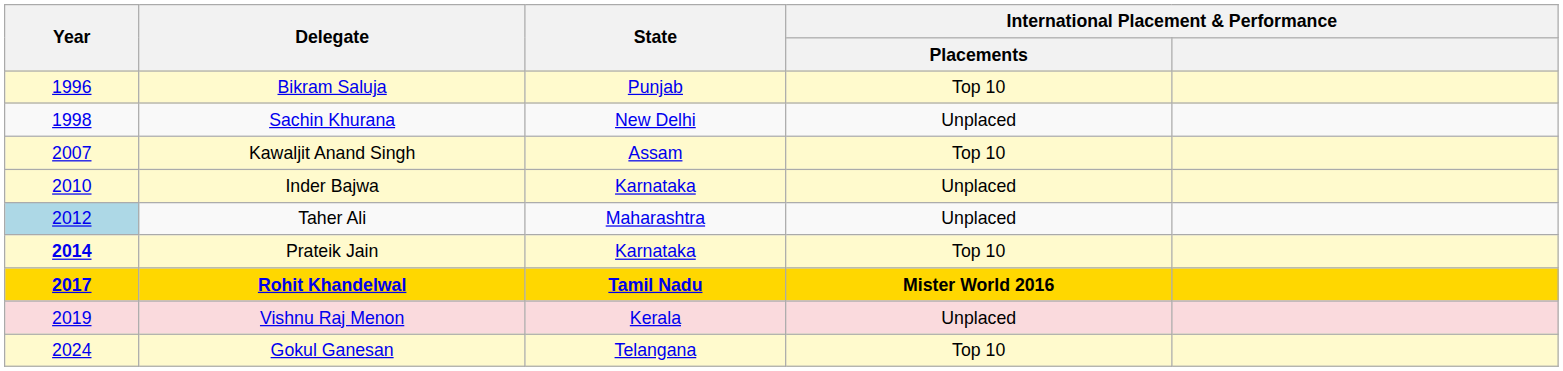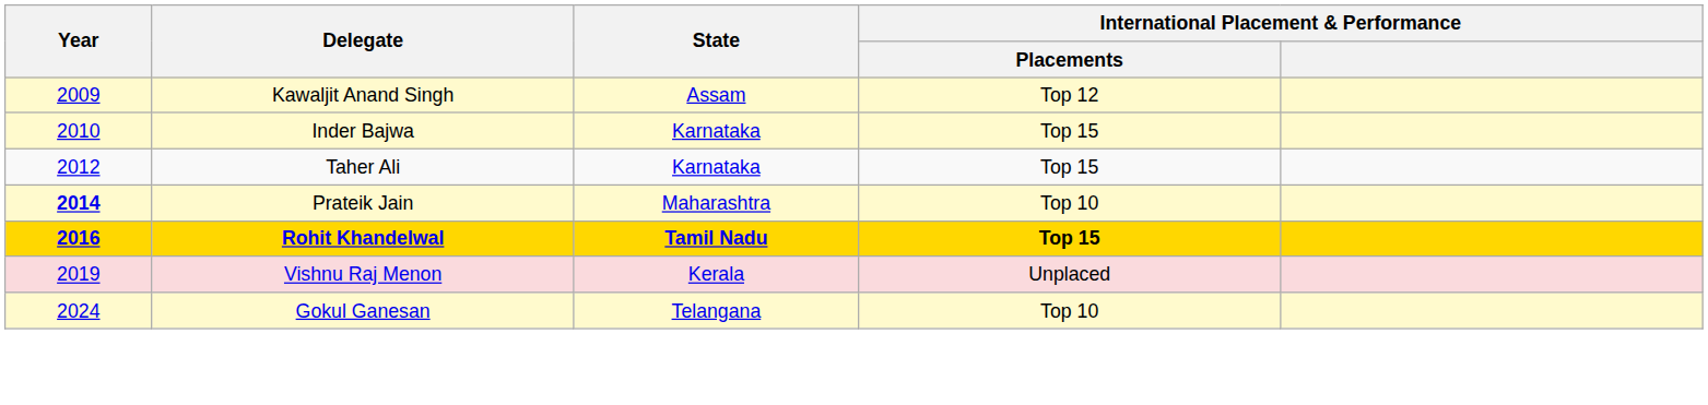- row: 1996 | Bikram Saluja | Punjab | Top 10
- row: 1998 | Sachin Khurana | New Delhi | Unplaced
Kawaljit Anand Singh | Year: 2007 -> 2009
Kawaljit Anand Singh | International Placement & Performance / Placements: Top 10 -> Top 12
Inder Bajwa | International Placement & Performance / Placements: Unplaced -> Top 15
Taher Ali | Year: lightblue background -> no background
Taher Ali | State: Maharashtra -> Karnataka
Taher Ali | International Placement & Performance / Placements: Unplaced -> Top 15
Prateik Jain | State: Karnataka -> Maharashtra
Rohit Khandelwal | Year: 2017 -> 2016
Rohit Khandelwal | International Placement & Performance / Placements: Mister World 2016 -> Top 15
